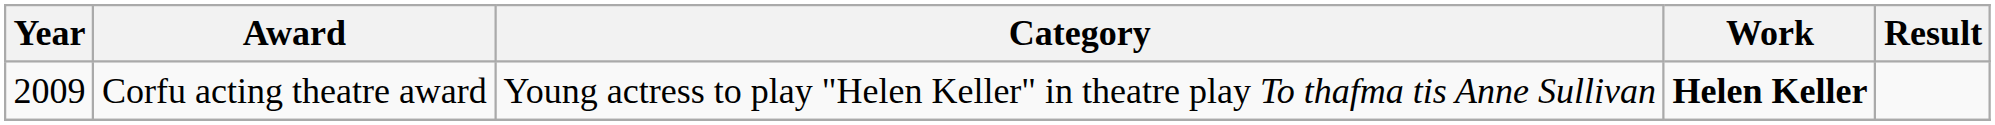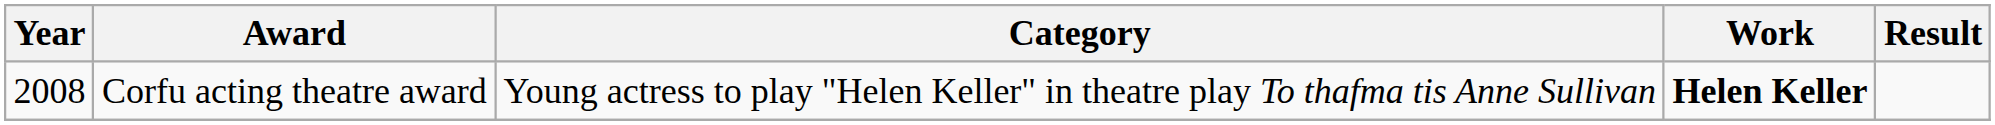Corfu acting theatre award | Year: 2009 -> 2008
